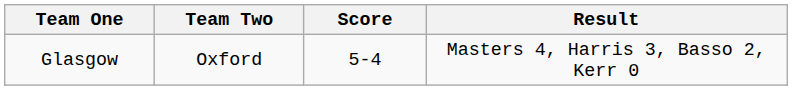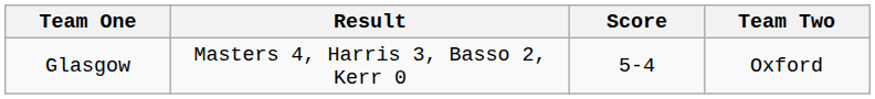columns swapped: Team Two <-> Result
